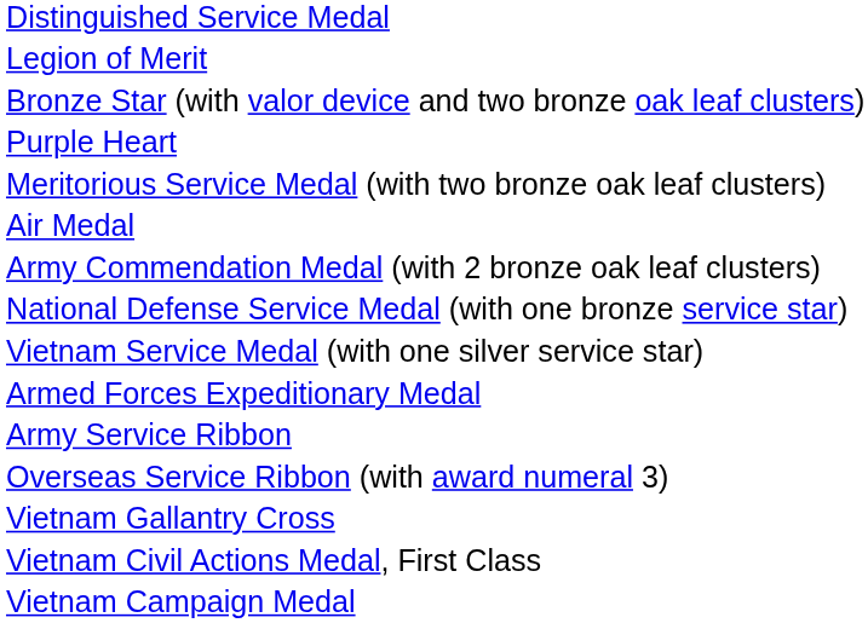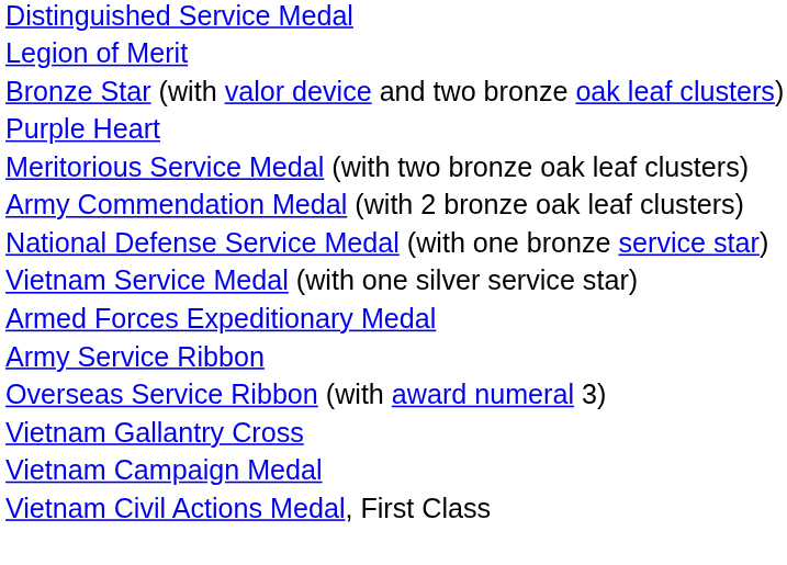- row: Air Medal
rows swapped: Vietnam Civil Actions Medal, First Class <-> Vietnam Campaign Medal
